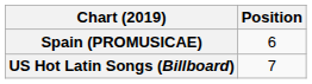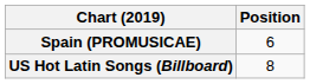US Hot Latin Songs (Billboard) | Position: 7 -> 8
